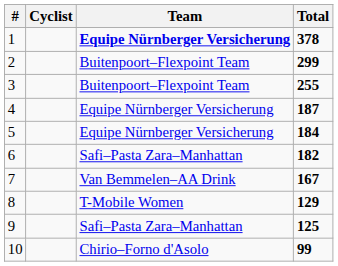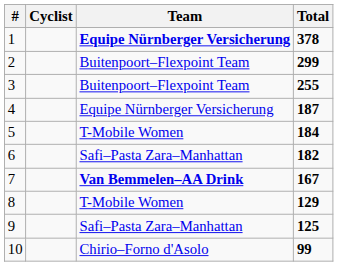5 | Team: Equipe Nürnberger Versicherung -> T-Mobile Women
7 | Team: normal -> bold
